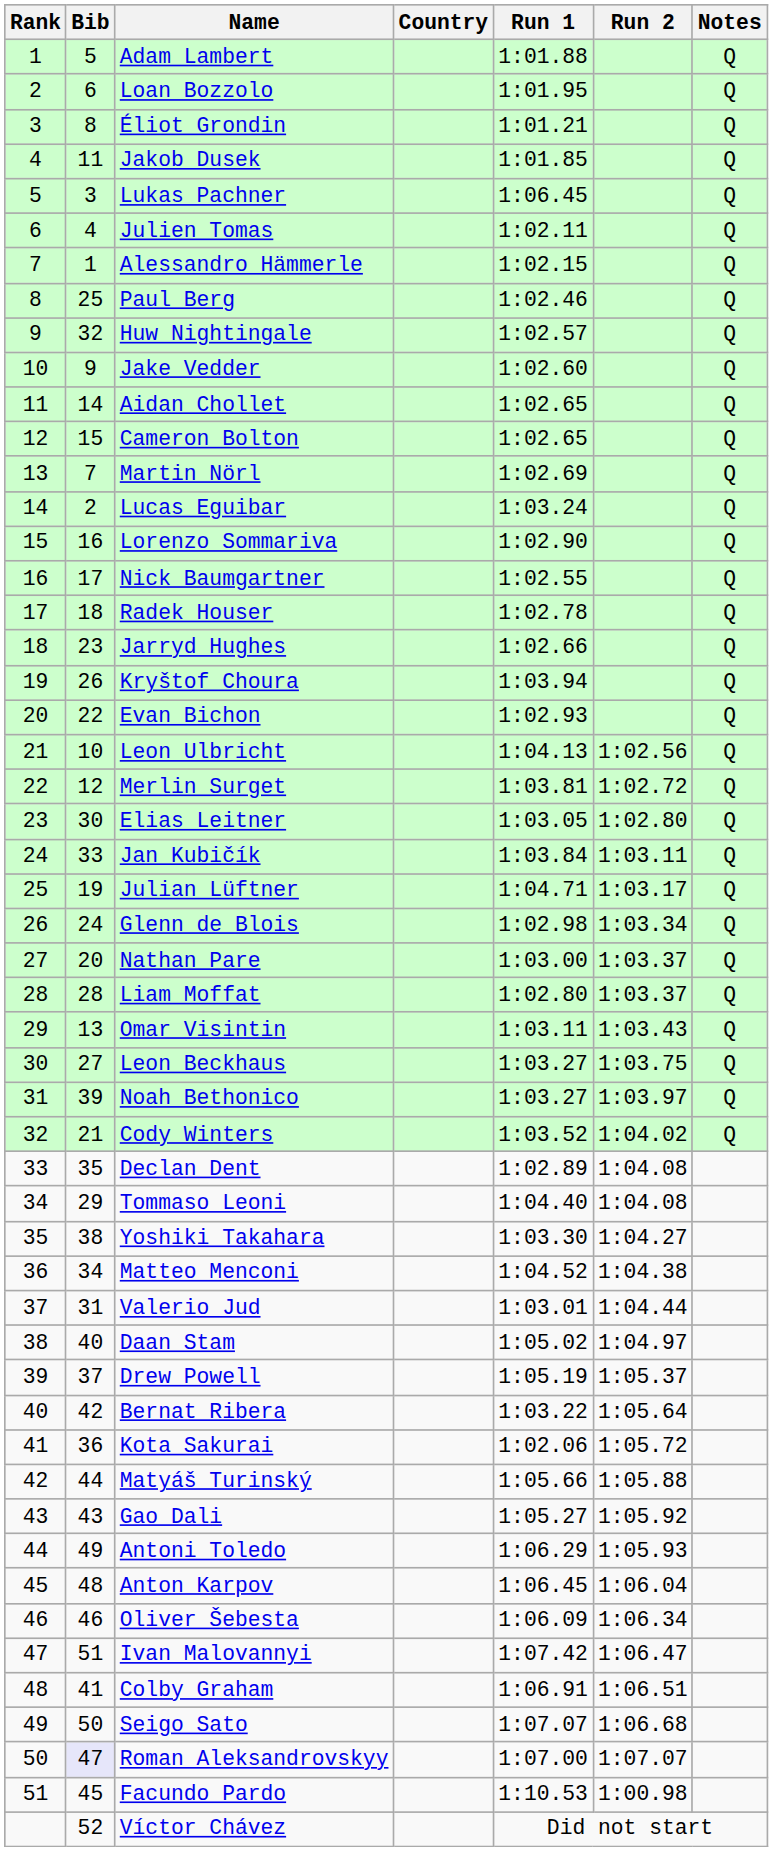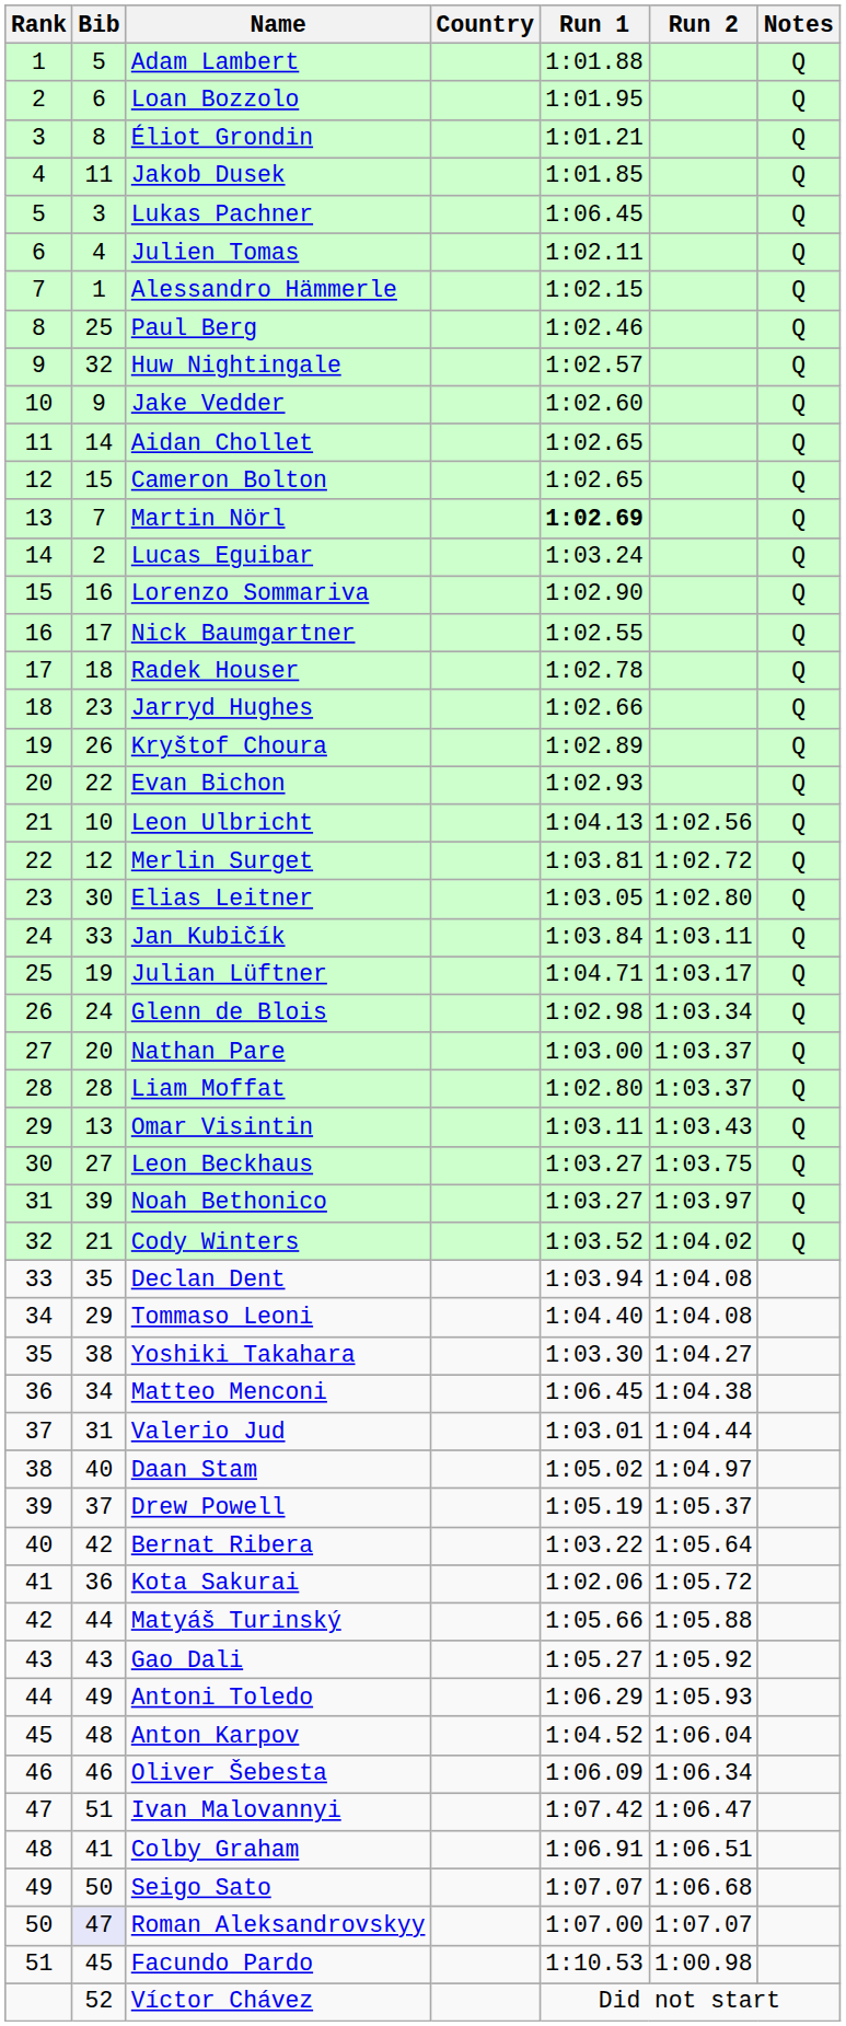Martin Nörl | Run 1: normal -> bold
Kryštof Choura | Run 1: 1:03.94 -> 1:02.89
Declan Dent | Run 1: 1:02.89 -> 1:03.94
Matteo Menconi | Run 1: 1:04.52 -> 1:06.45
Anton Karpov | Run 1: 1:06.45 -> 1:04.52
